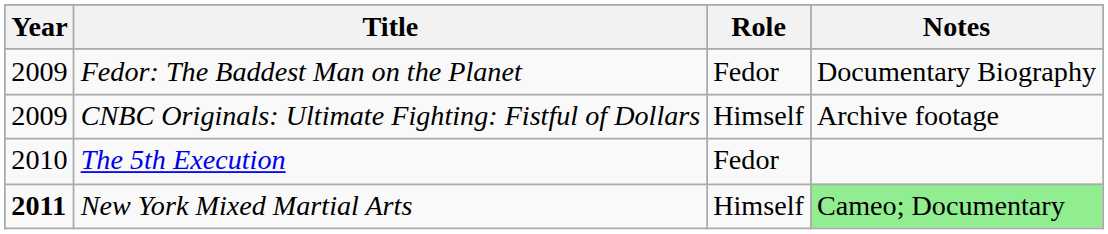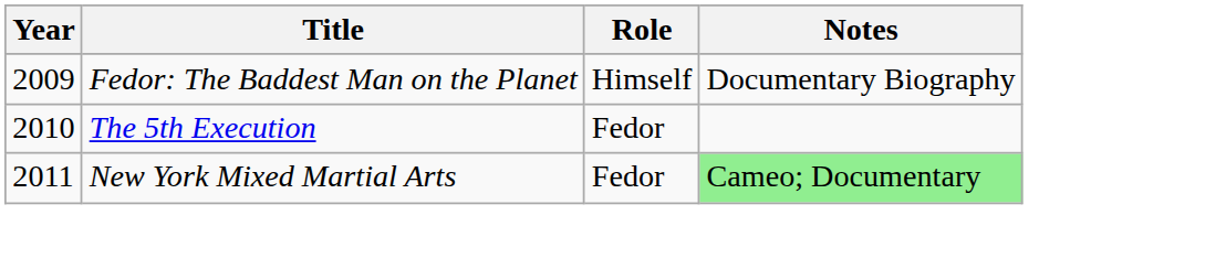Fedor: The Baddest Man on the Planet | Role: Fedor -> Himself
- row: 2009 | CNBC Originals: Ultimate Fighting: Fistful of Dollars | Himself | Archive footage
New York Mixed Martial Arts | Year: bold -> normal
New York Mixed Martial Arts | Role: Himself -> Fedor
